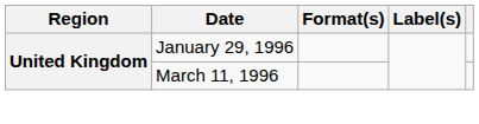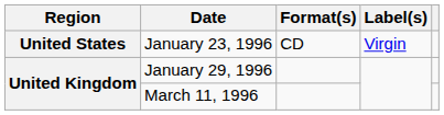+ row: United States | January 23, 1996 | CD | Virgin
